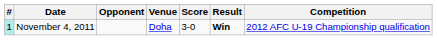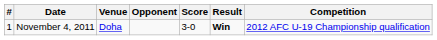columns swapped: Venue <-> Opponent
November 4, 2011 | #: paleturquoise background -> no background
